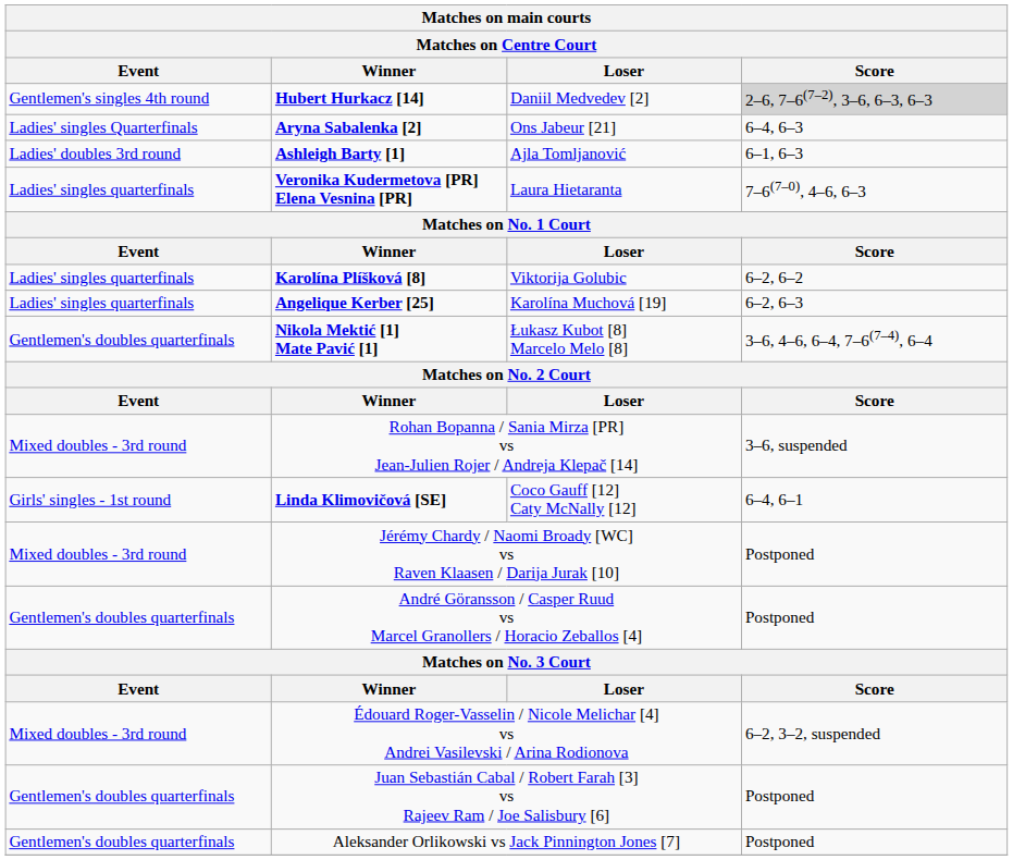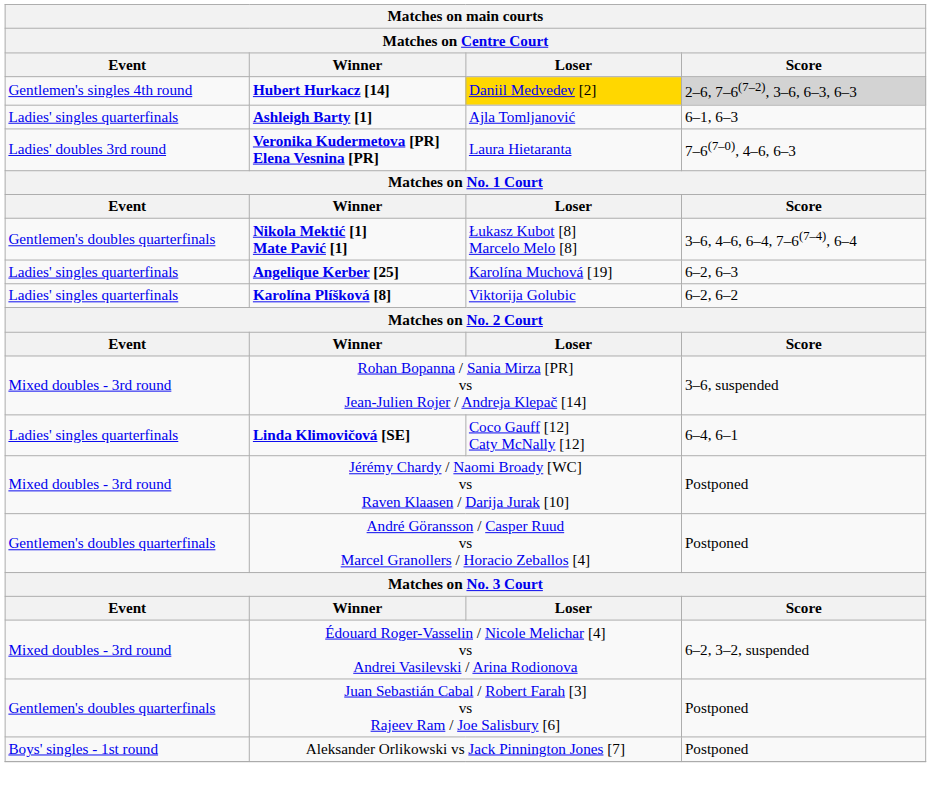Hubert Hurkacz [14] | Loser: no background -> gold background
- row: Ladies' singles Quarterfinals | Aryna Sabalenka [2] | Ons Jabeur [21] | 6–4, 6–3
Ashleigh Barty [1] | Event: Ladies' doubles 3rd round -> Ladies' singles quarterfinals
Veronika Kudermetova [PR] Elena Vesnina [PR] | Event: Ladies' singles quarterfinals -> Ladies' doubles 3rd round
rows swapped: Karolína Plíšková [8] <-> Nikola Mektić [1] Mate Pavić [1]
Linda Klimovičová [SE] | Event: Girls' singles - 1st round -> Ladies' singles quarterfinals
Aleksander Orlikowski vs Jack Pinnington Jones [7] | Event: Gentlemen's doubles quarterfinals -> Boys' singles - 1st round
